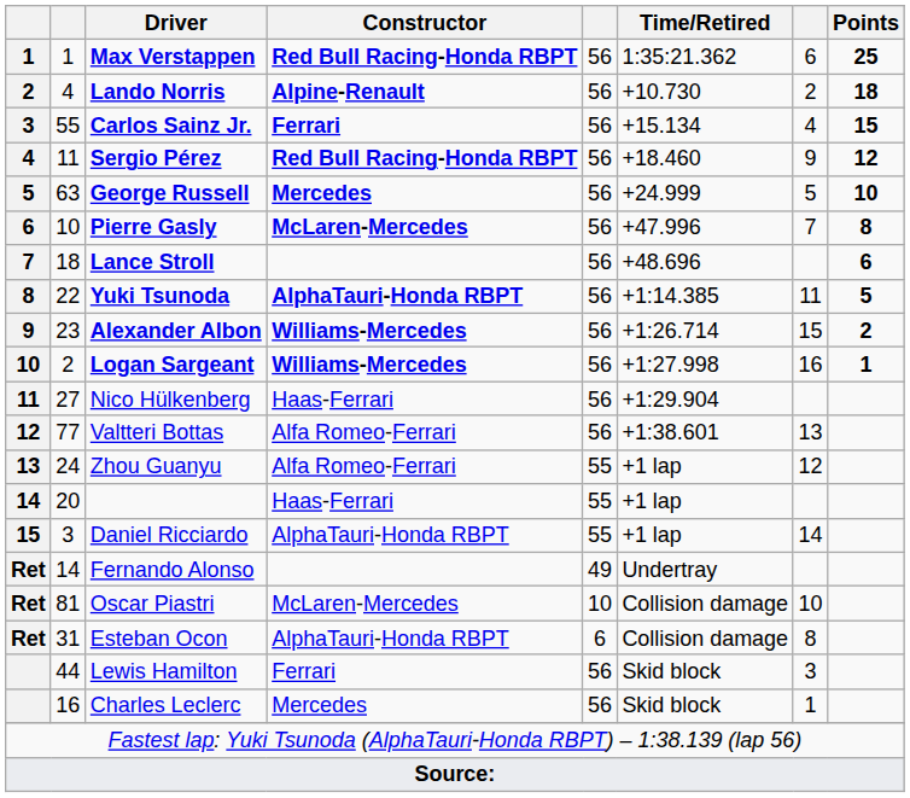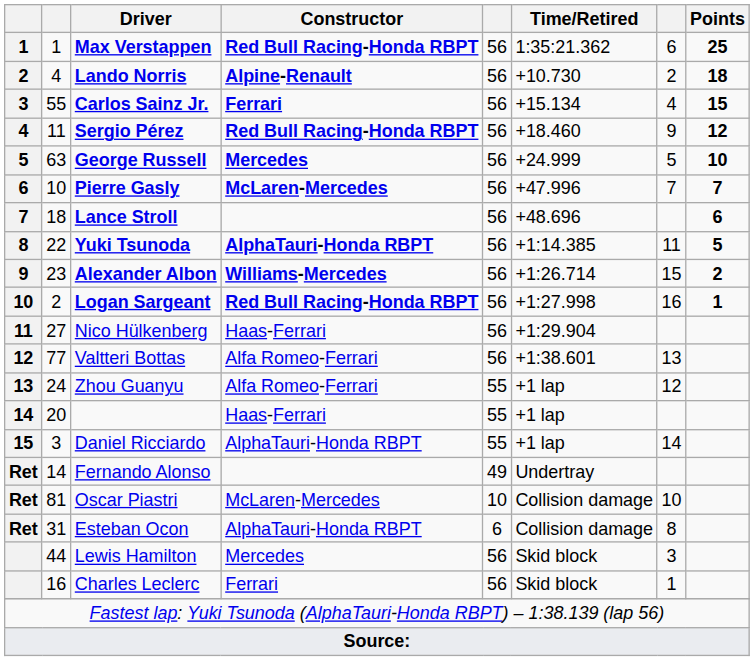Pierre Gasly | Points: 8 -> 7
Logan Sargeant | Constructor: Williams-Mercedes -> Red Bull Racing-Honda RBPT
Lewis Hamilton | Constructor: Ferrari -> Mercedes
Charles Leclerc | Constructor: Mercedes -> Ferrari
